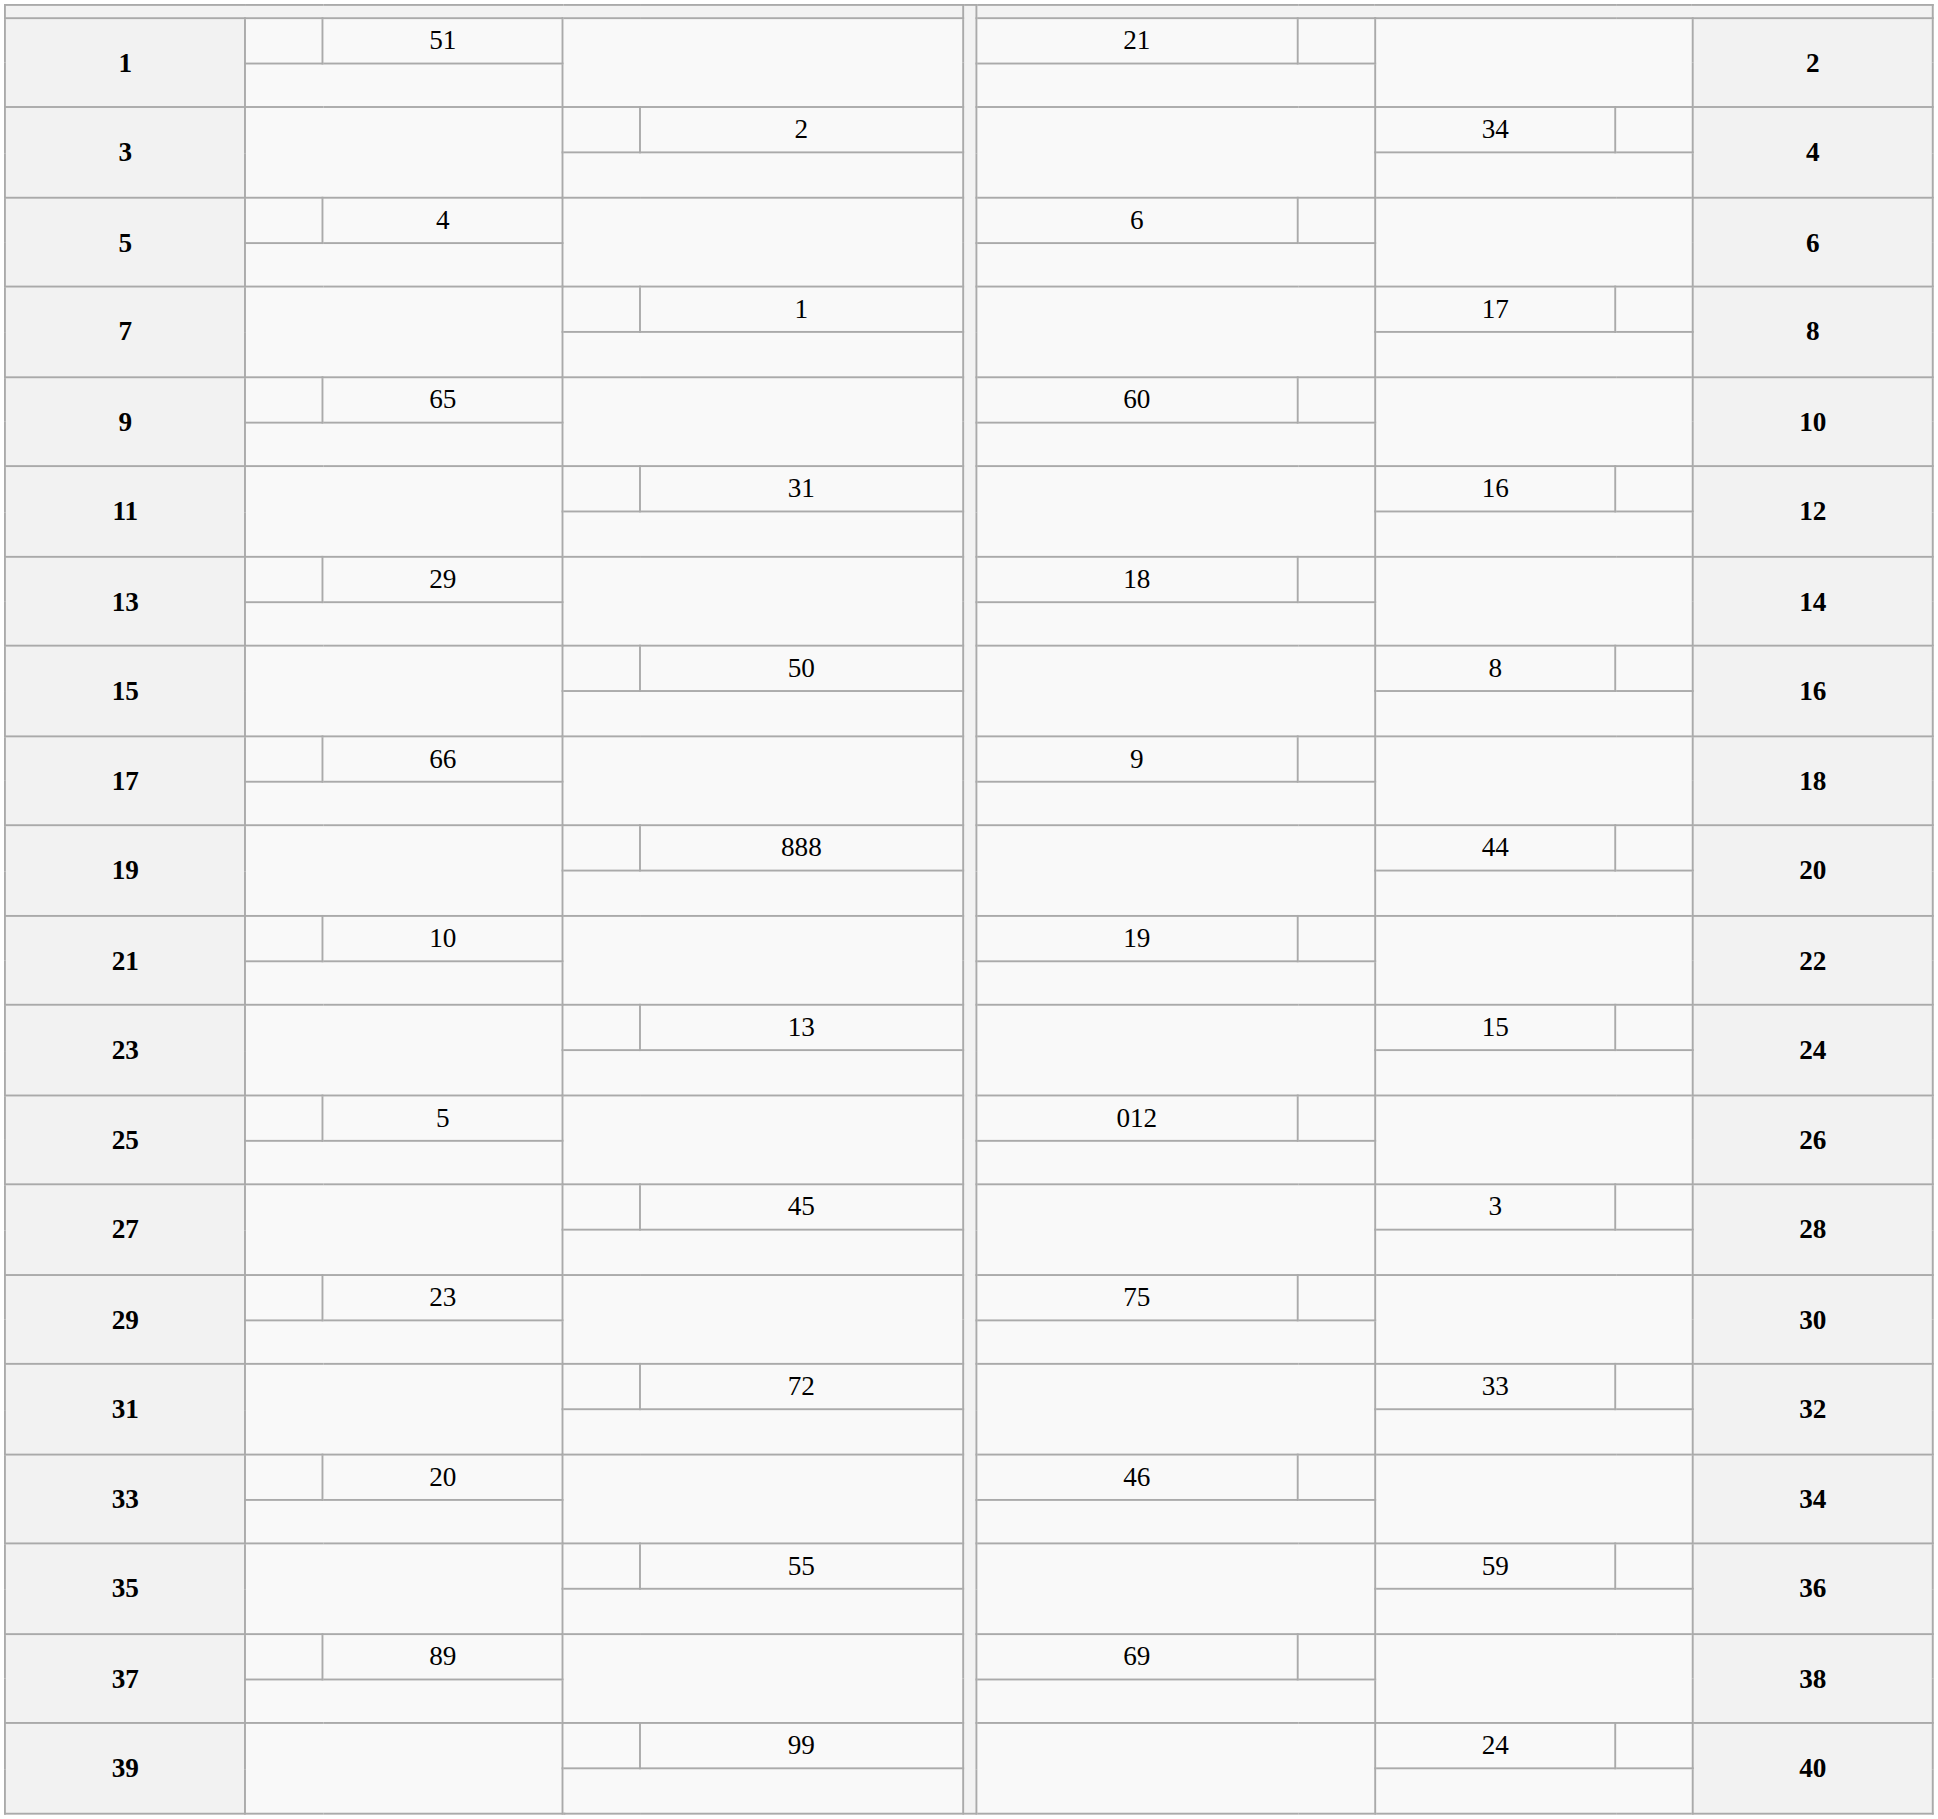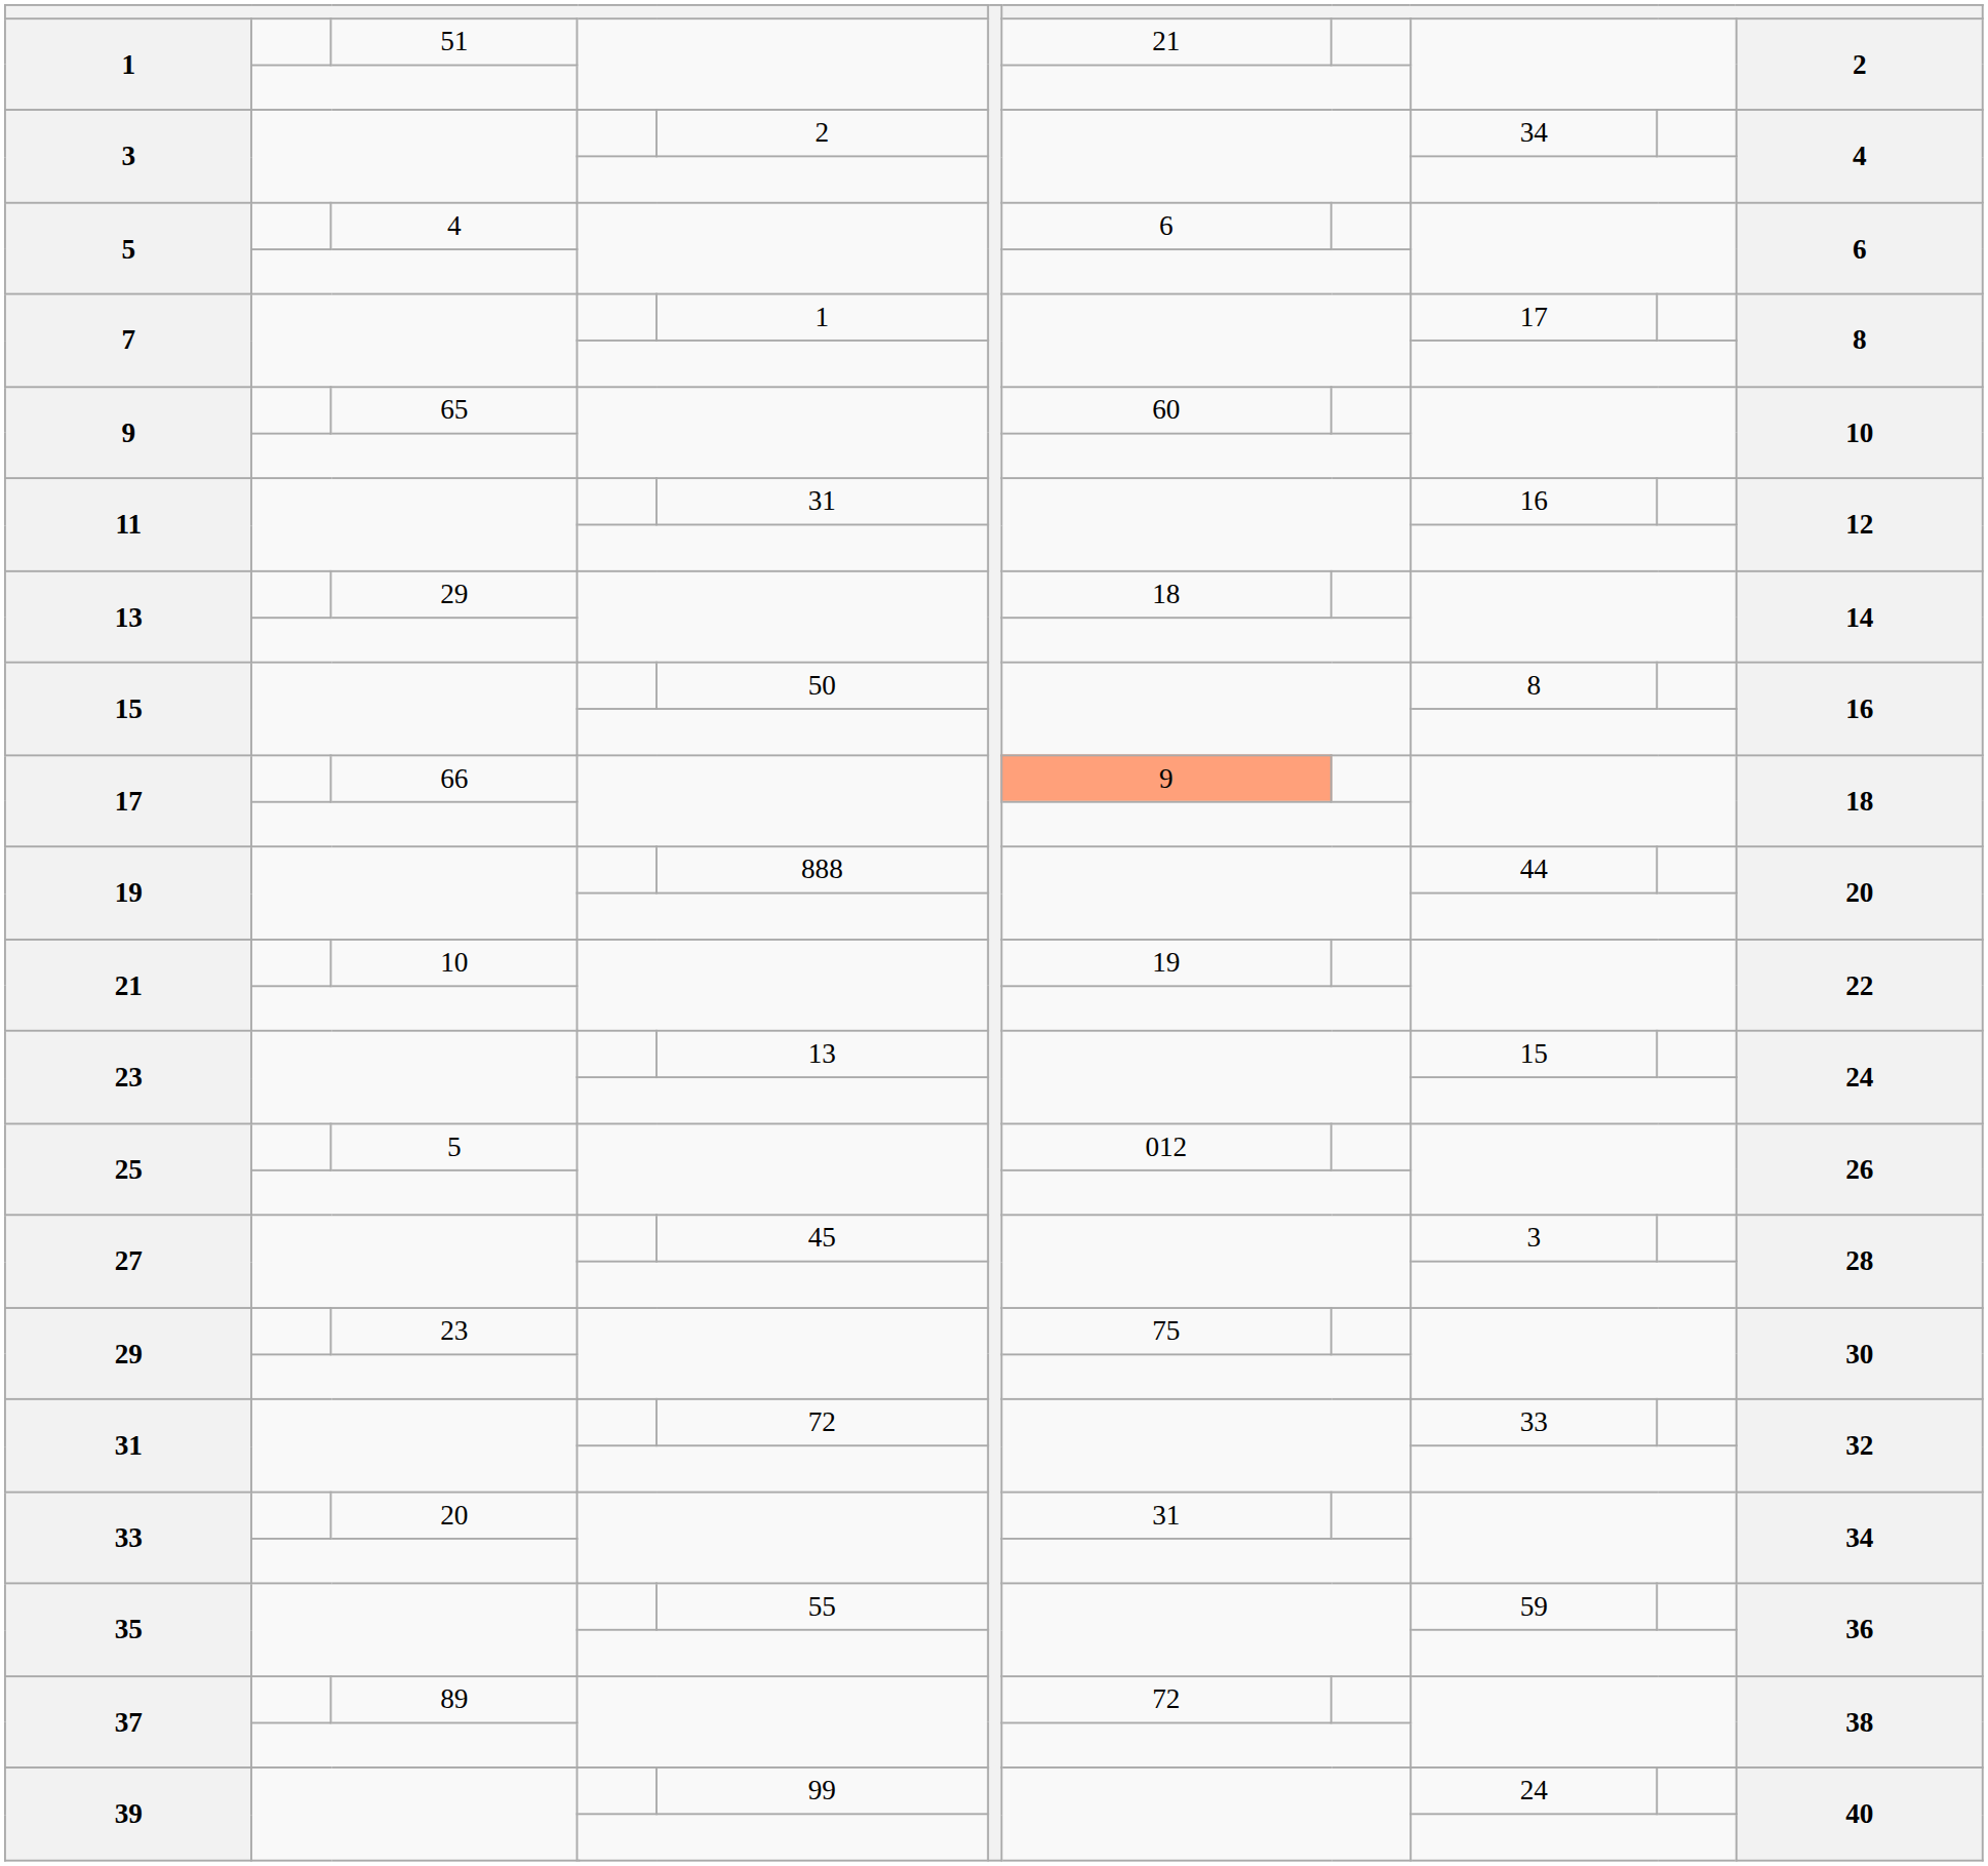17 / 66 | column 8: no background -> lightsalmon background
33 / 20 | column 8: 46 -> 31
37 / 89 | column 8: 69 -> 72
